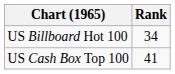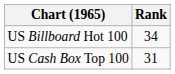US Cash Box Top 100 | Rank: 41 -> 31
